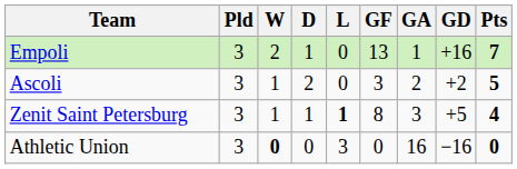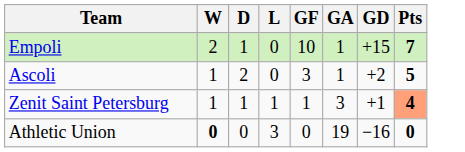- column: Pld | 3 | 3 | 3 | 3
Empoli | GF: 13 -> 10
Empoli | GD: +16 -> +15
Ascoli | GA: 2 -> 1
Zenit Saint Petersburg | L: bold -> normal
Zenit Saint Petersburg | GF: 8 -> 1
Zenit Saint Petersburg | GD: +5 -> +1
Zenit Saint Petersburg | Pts: no background -> lightsalmon background
Athletic Union | GA: 16 -> 19
